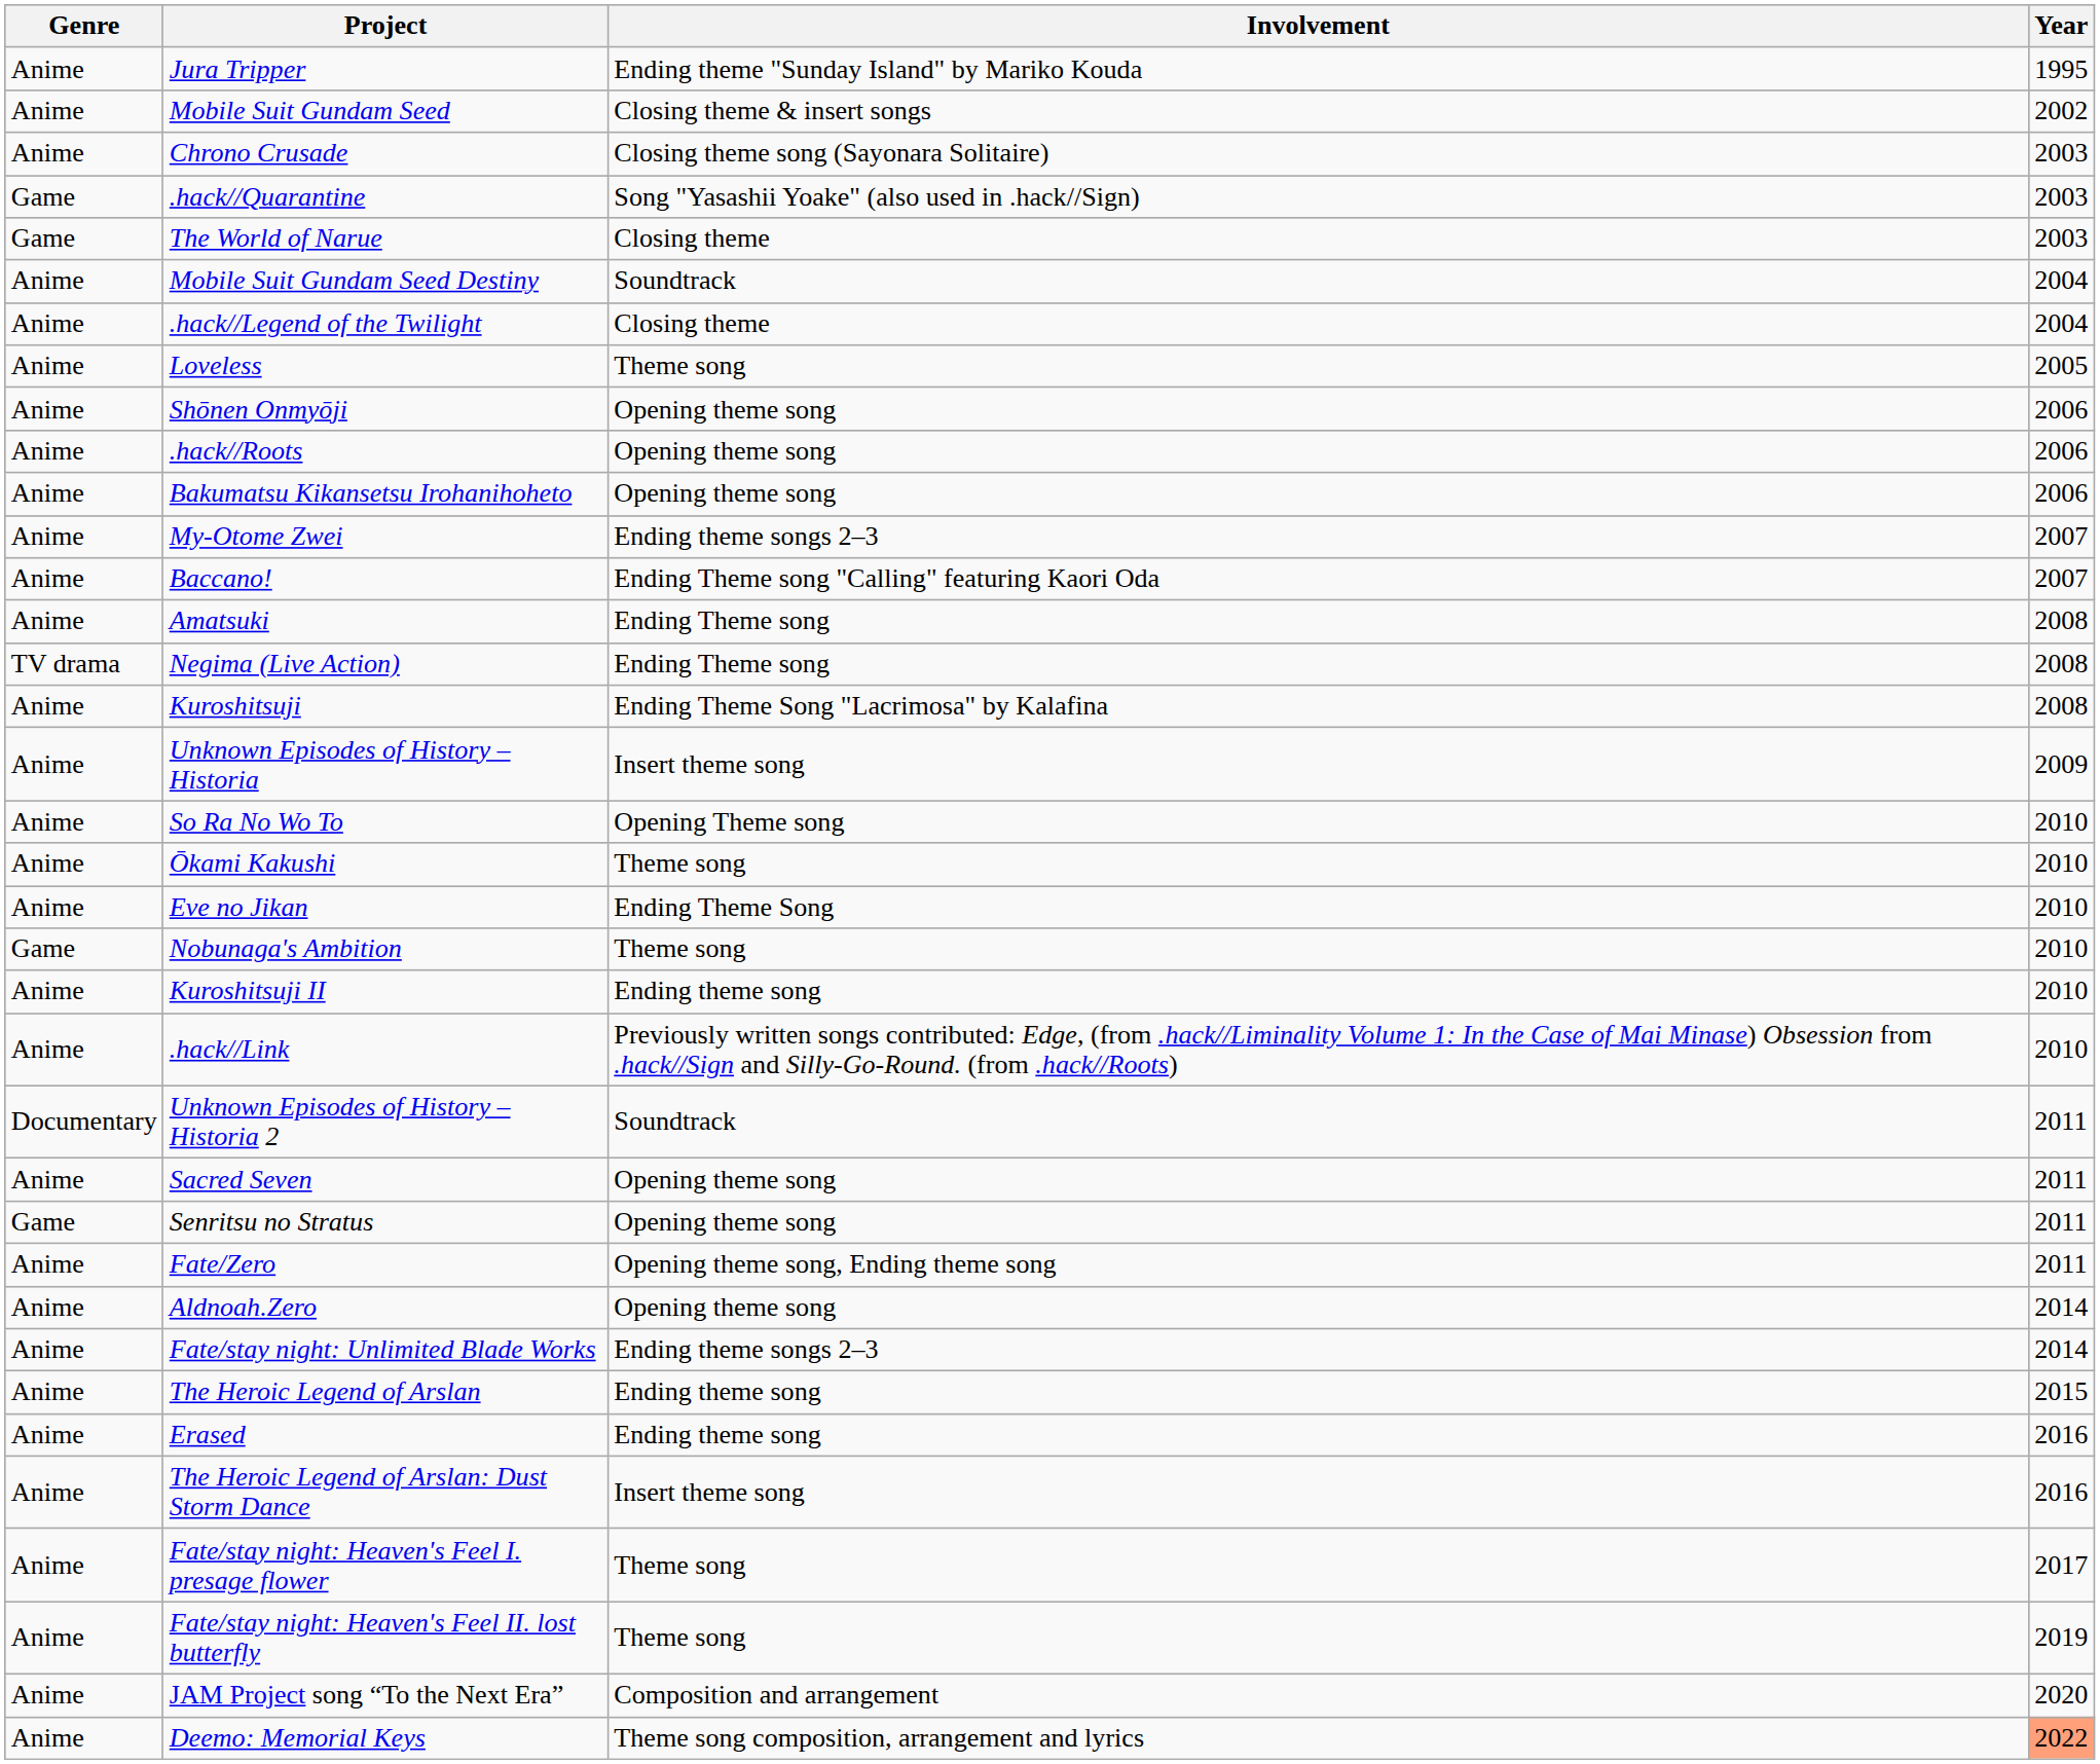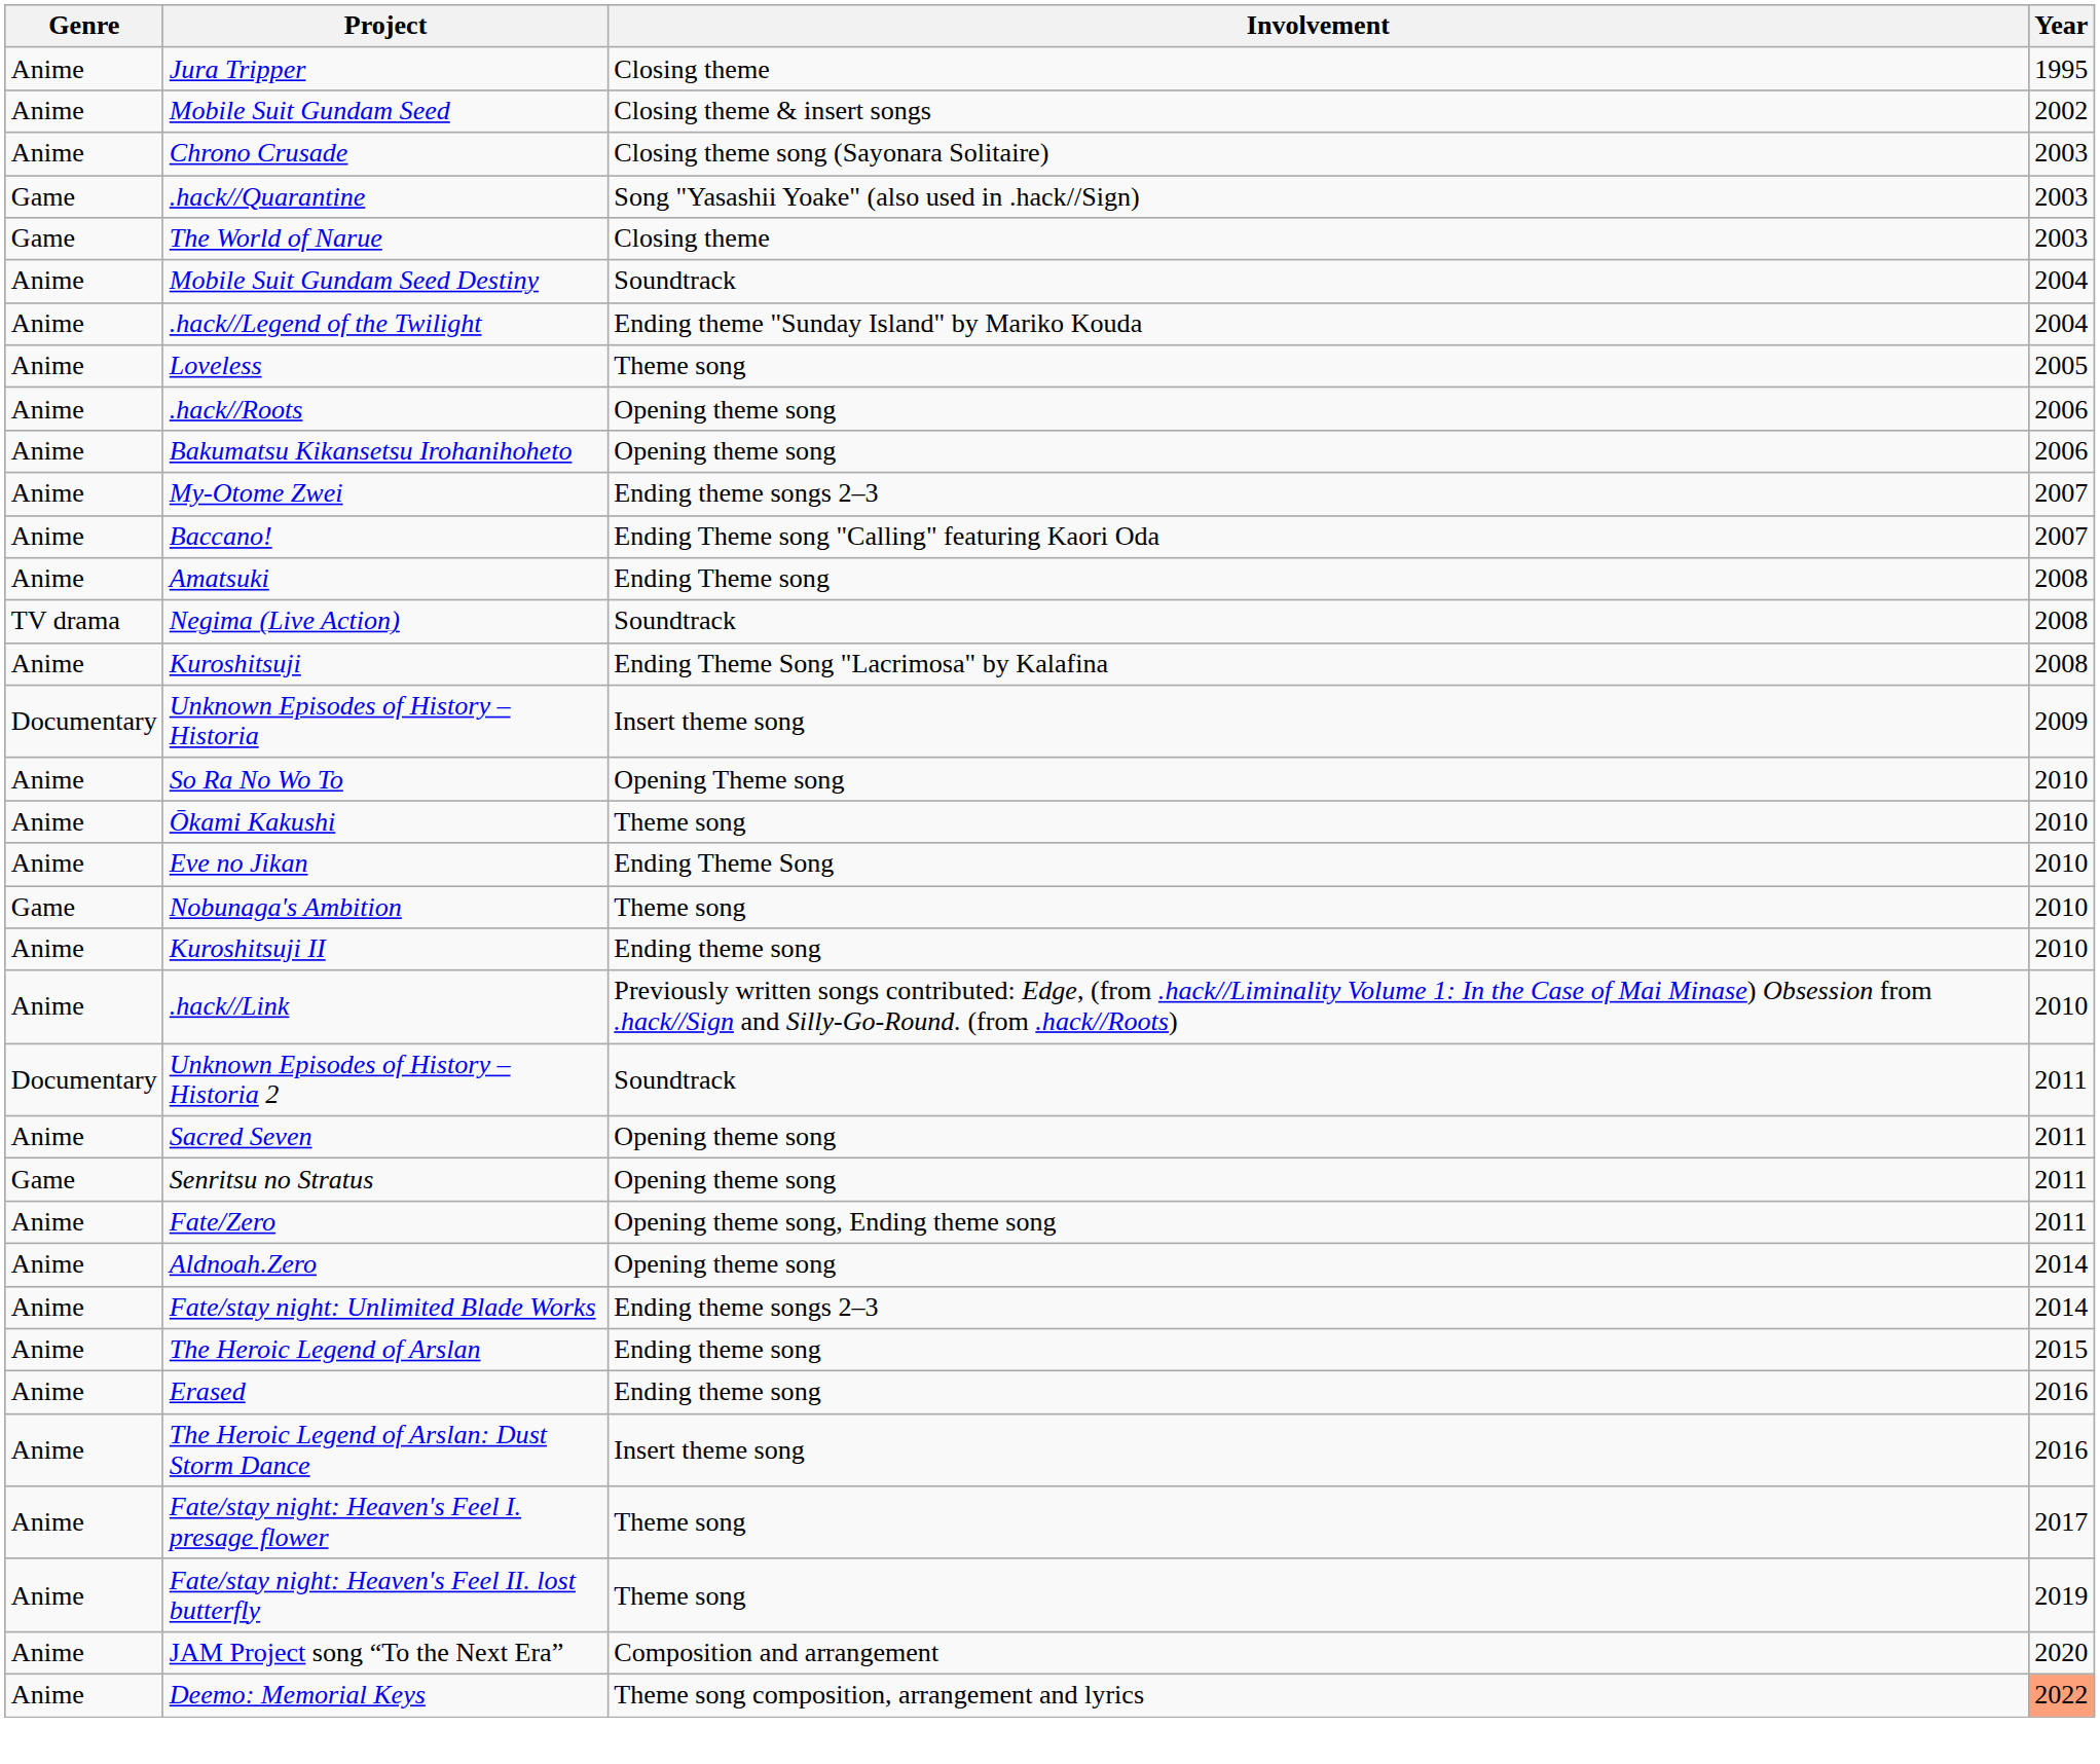Jura Tripper | Involvement: Ending theme "Sunday Island" by Mariko Kouda -> Closing theme
.hack//Legend of the Twilight | Involvement: Closing theme -> Ending theme "Sunday Island" by Mariko Kouda
- row: Anime | Shōnen Onmyōji | Opening theme song | 2006
Negima (Live Action) | Involvement: Ending Theme song -> Soundtrack
Unknown Episodes of History – Historia | Genre: Anime -> Documentary
